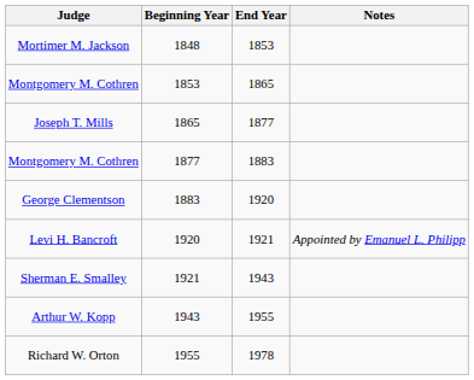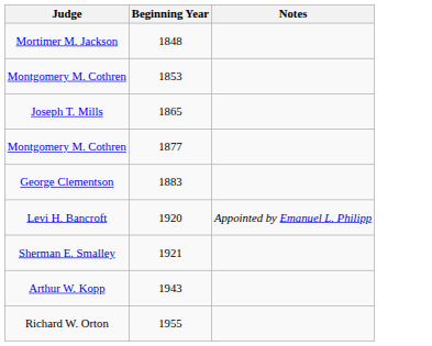- column: End Year | 1853 | 1865 | 1877 | 1883 | 1920 | 1921 | 1943 | 1955 | 1978
